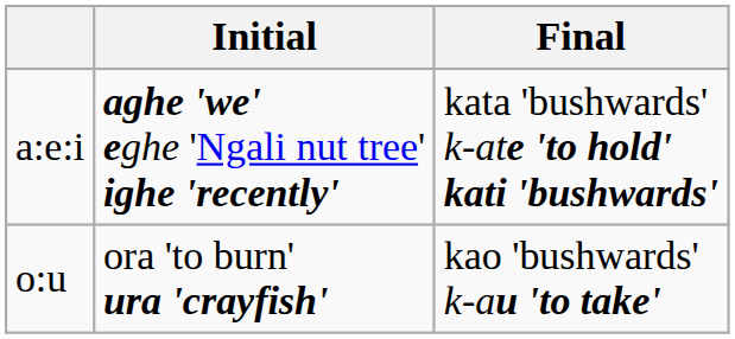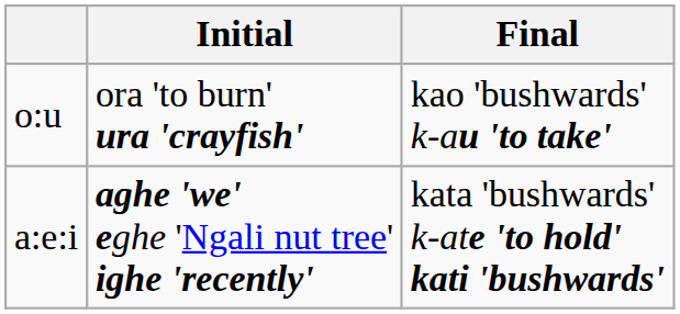rows swapped: a:e:i <-> o:u
